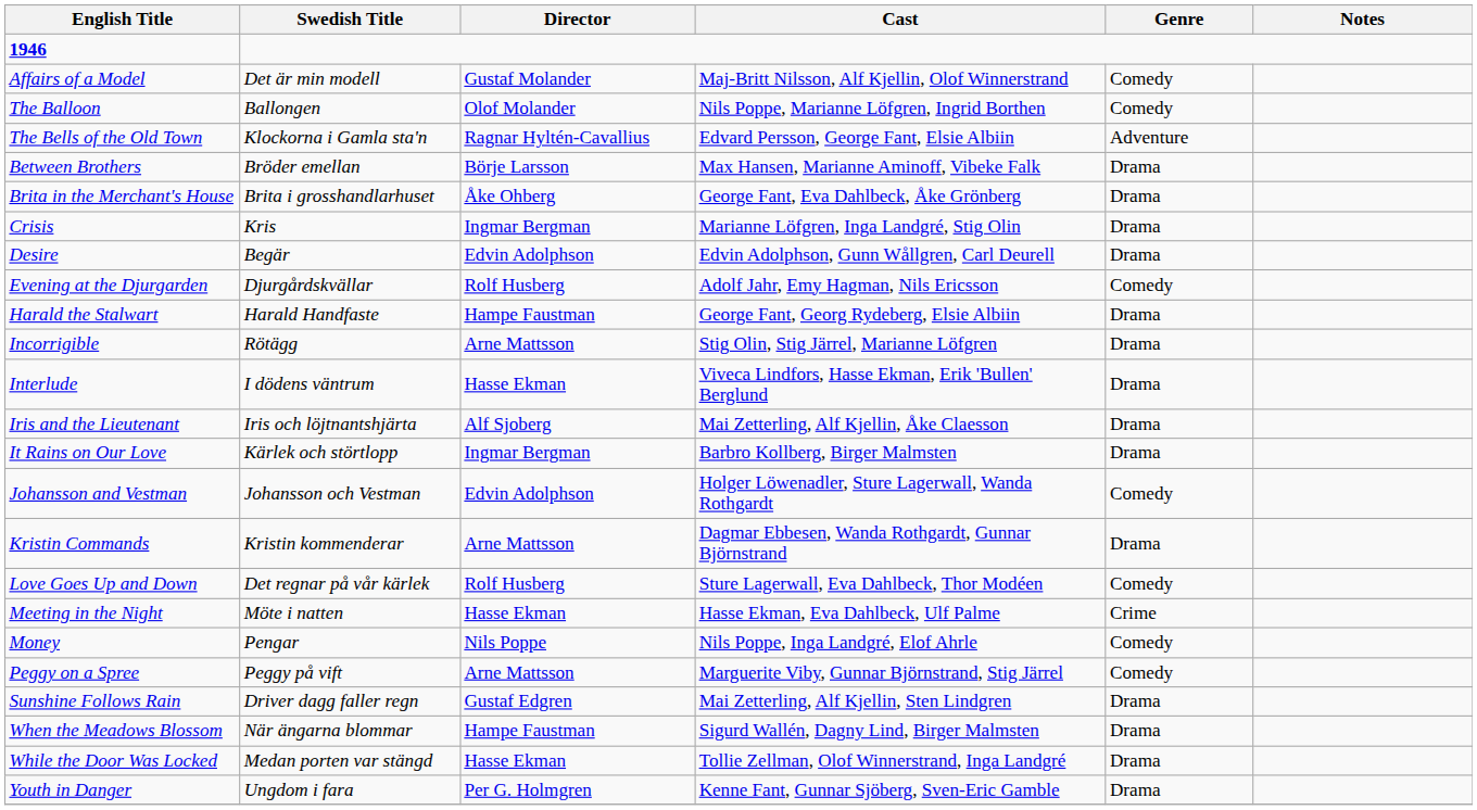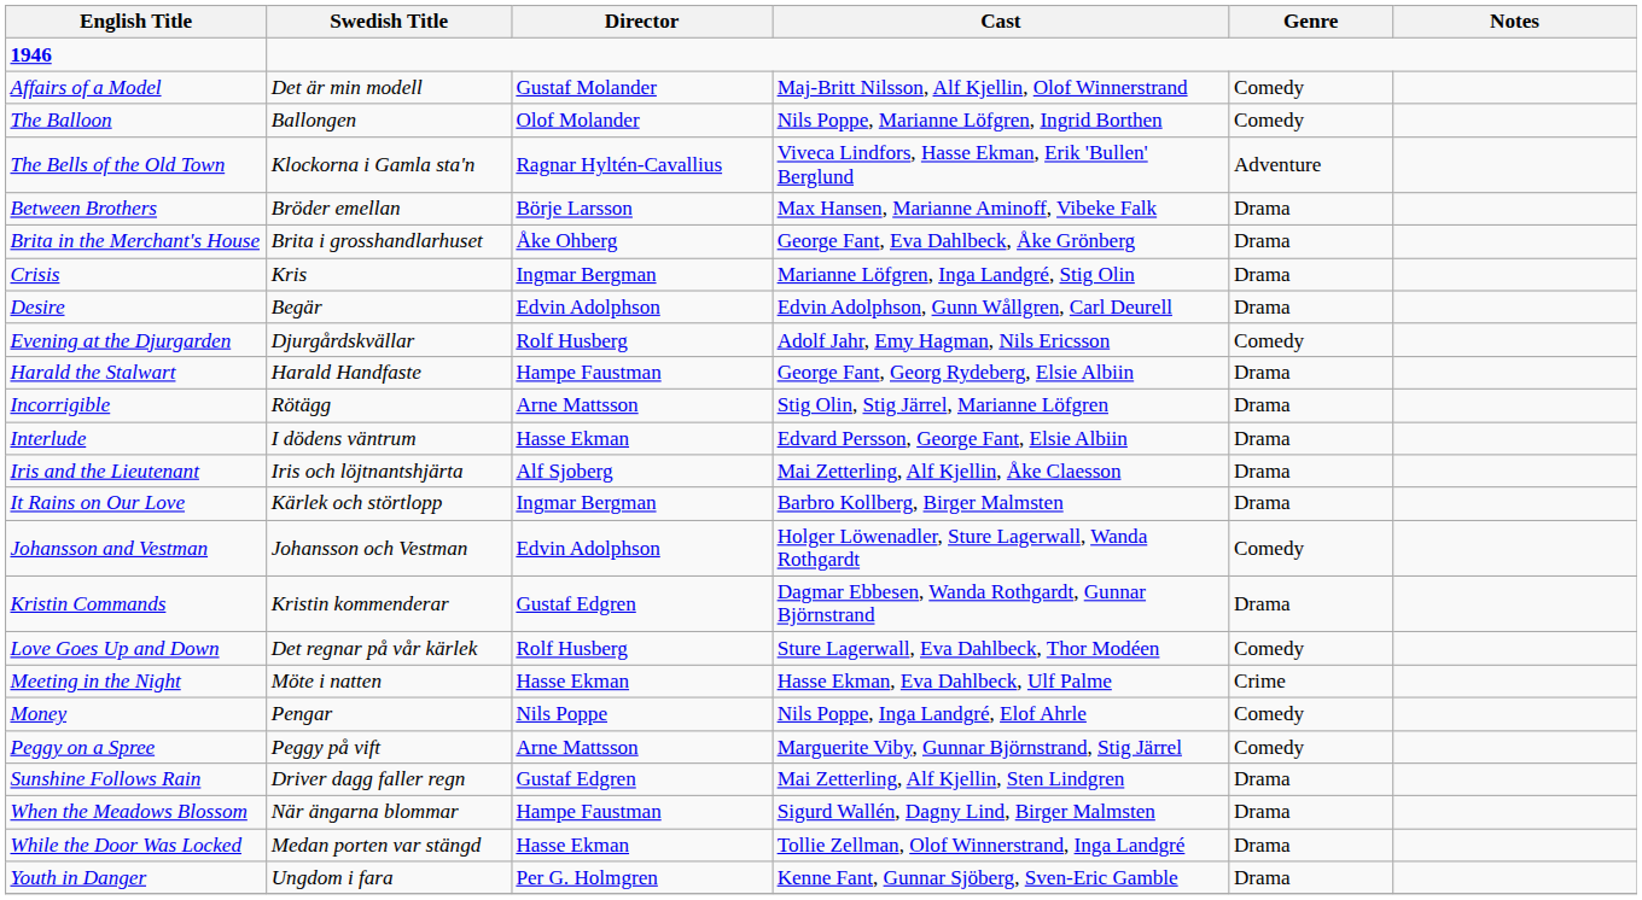The Bells of the Old Town | Cast: Edvard Persson, George Fant, Elsie Albiin -> Viveca Lindfors, Hasse Ekman, Erik 'Bullen' Berglund
Interlude | Cast: Viveca Lindfors, Hasse Ekman, Erik 'Bullen' Berglund -> Edvard Persson, George Fant, Elsie Albiin
Kristin Commands | Director: Arne Mattsson -> Gustaf Edgren
